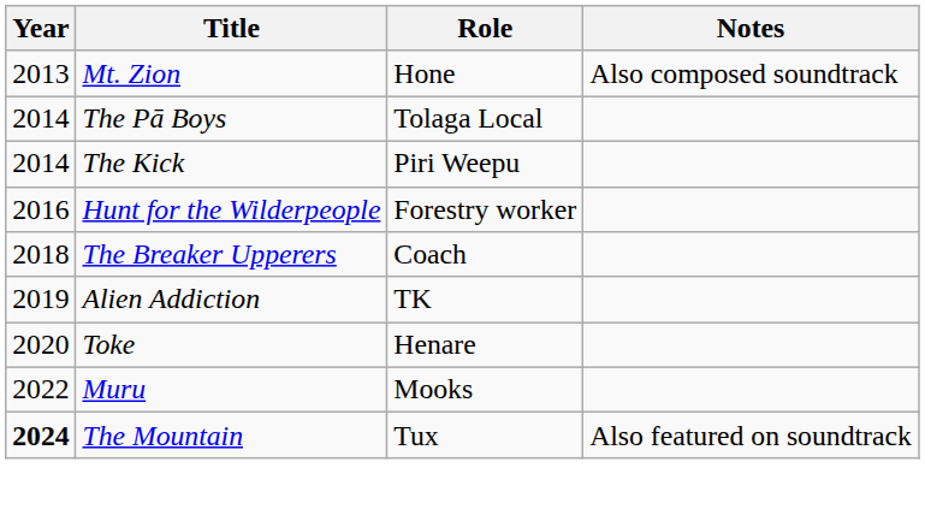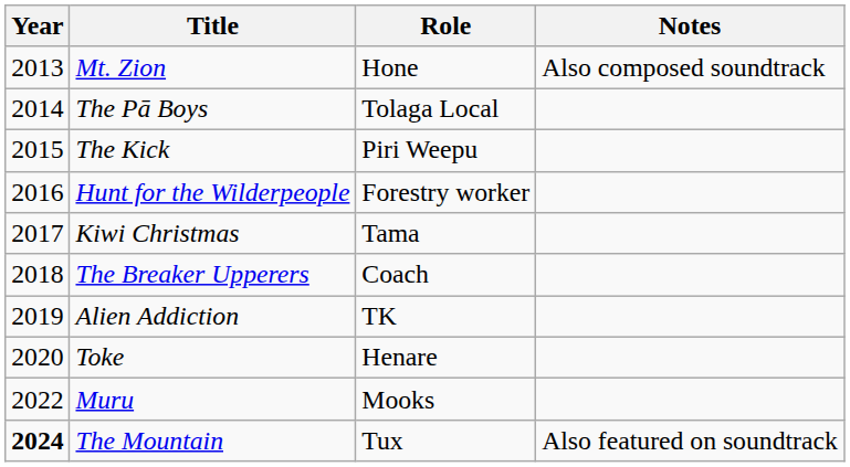The Kick | Year: 2014 -> 2015
+ row: 2017 | Kiwi Christmas | Tama
